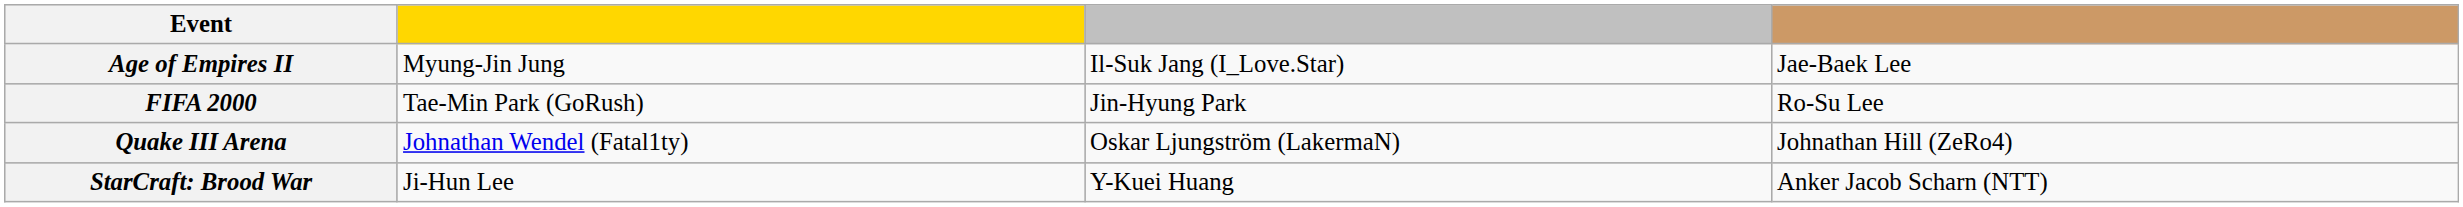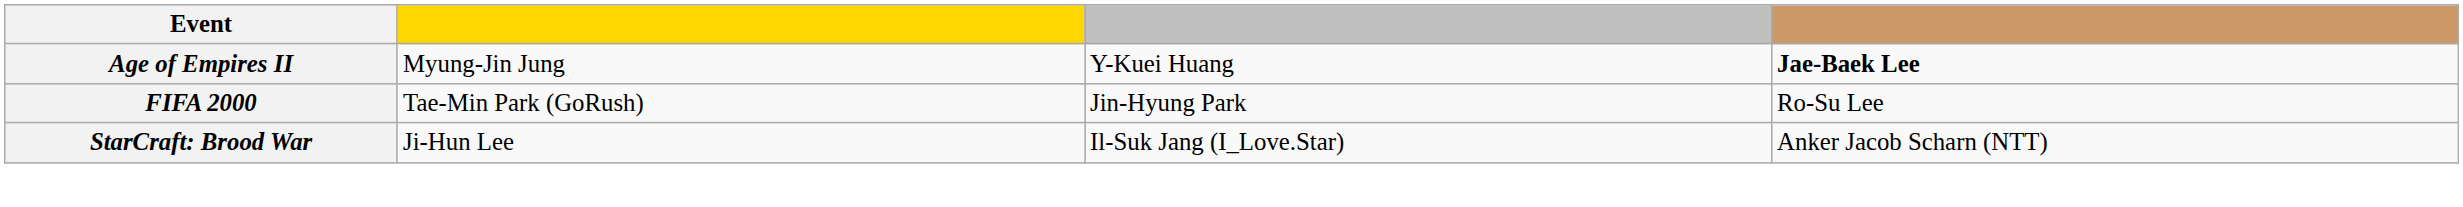Age of Empires II | column 3: Il-Suk Jang (I_Love.Star) -> Y-Kuei Huang
Age of Empires II | column 4: normal -> bold
- row: Quake III Arena | Johnathan Wendel (Fatal1ty) | Oskar Ljungström (LakermaN) | Johnathan Hill (ZeRo4)
StarCraft: Brood War | column 3: Y-Kuei Huang -> Il-Suk Jang (I_Love.Star)
